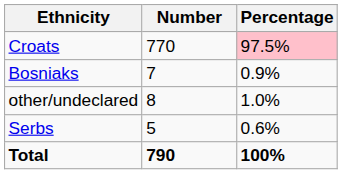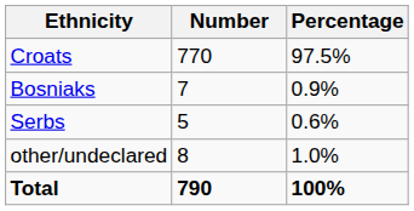Croats | Percentage: pink background -> no background
rows swapped: Serbs <-> other/undeclared
